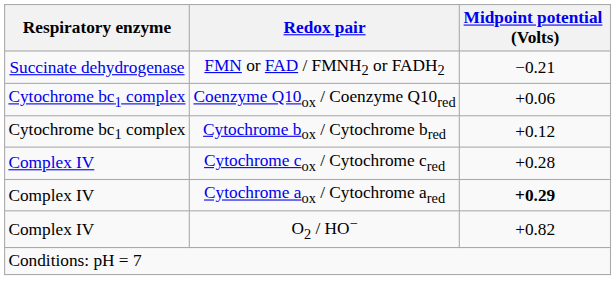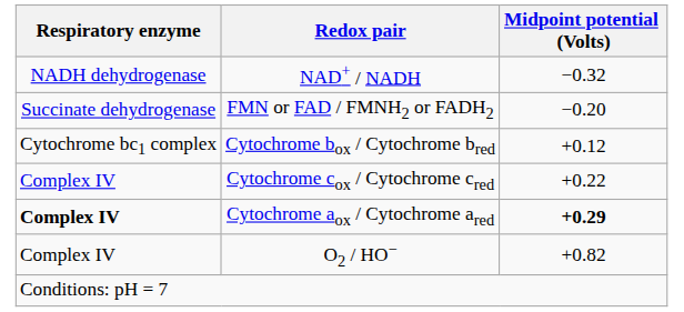+ row: NADH dehydrogenase | NAD+ / NADH | −0.32
FMN or FAD / FMNH2 or FADH2 | Midpoint potential (Volts): −0.21 -> −0.20
- row: Cytochrome bc1 complex | Coenzyme Q10ox / Coenzyme Q10red | +0.06
Cytochrome cox / Cytochrome cred | Midpoint potential (Volts): +0.28 -> +0.22
Cytochrome aox / Cytochrome ared | Respiratory enzyme: normal -> bold
